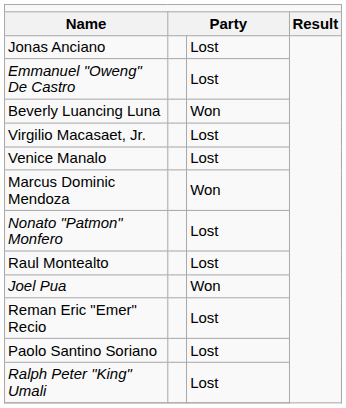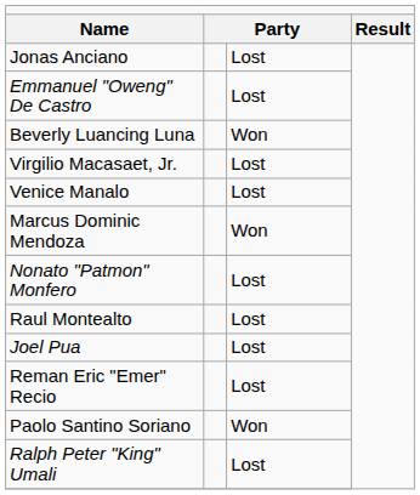Joel Pua | column 3: Won -> Lost
Paolo Santino Soriano | column 3: Lost -> Won
